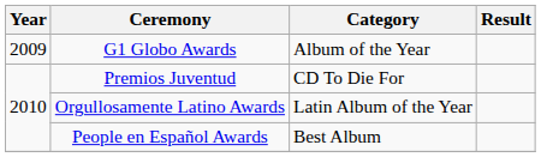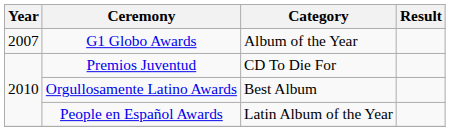G1 Globo Awards | Year: 2009 -> 2007
Orgullosamente Latino Awards | Category: Latin Album of the Year -> Best Album
People en Español Awards | Category: Best Album -> Latin Album of the Year
